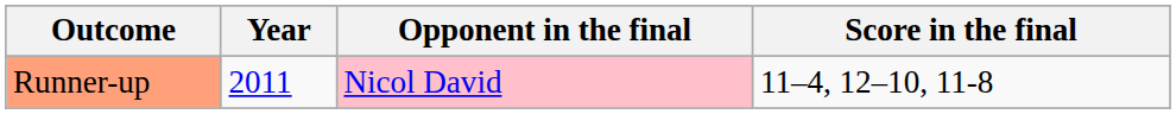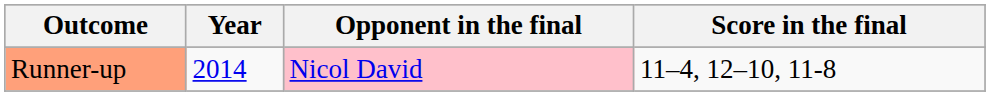Runner-up | Year: 2011 -> 2014
